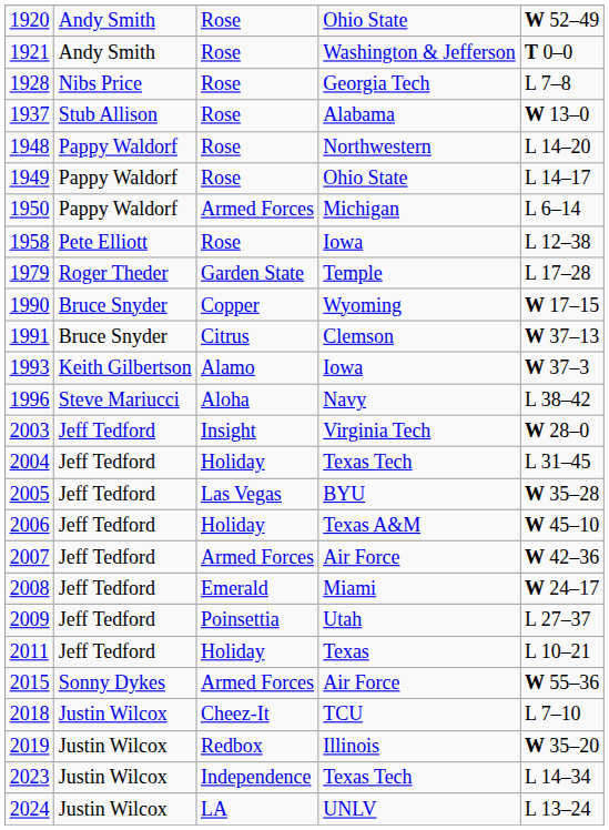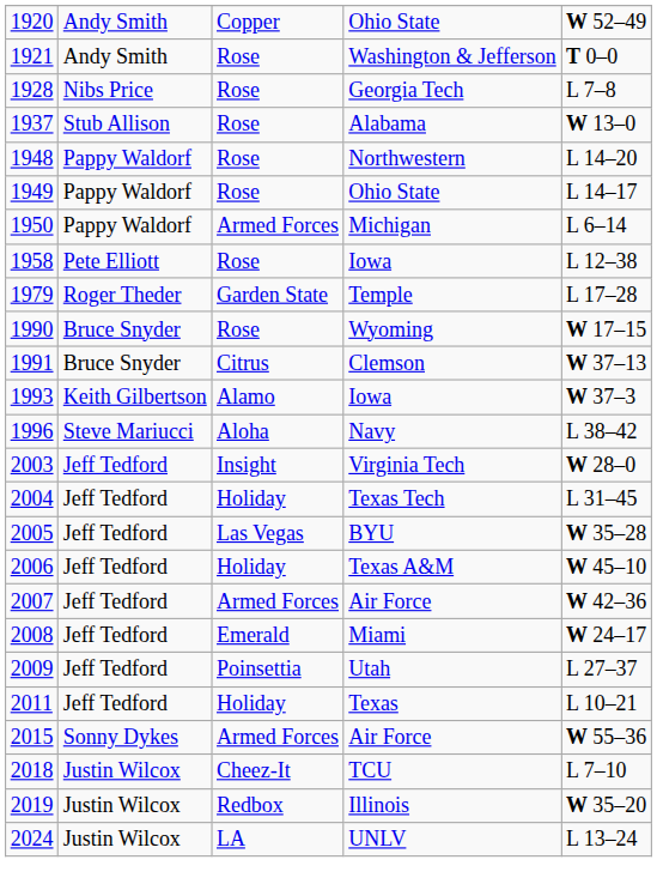1920 | column 3: Rose -> Copper
1990 | column 3: Copper -> Rose
- row: 2023 | Justin Wilcox | Independence | Texas Tech | L 14–34
